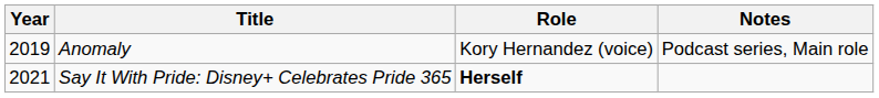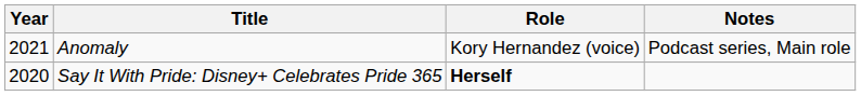Anomaly | Year: 2019 -> 2021
Say It With Pride: Disney+ Celebrates Pride 365 | Year: 2021 -> 2020
